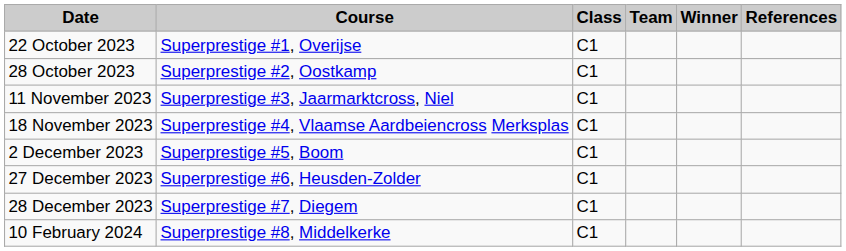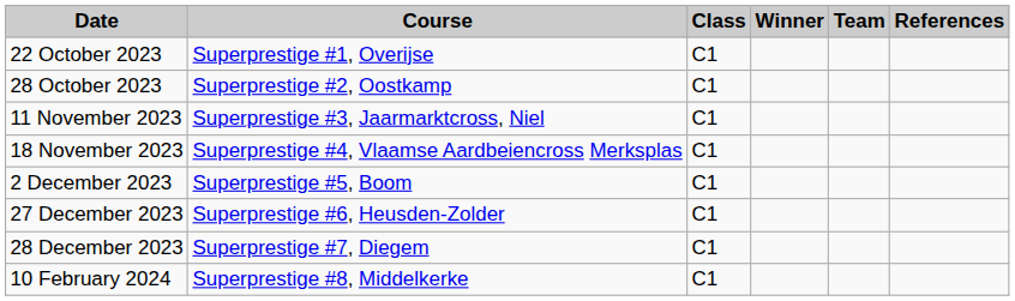columns swapped: Winner <-> Team
